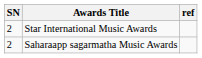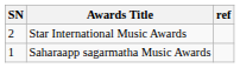Saharaapp sagarmatha Music Awards | SN: 2 -> 1
